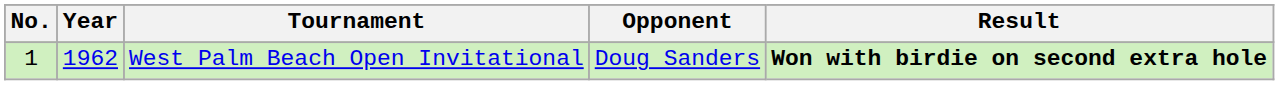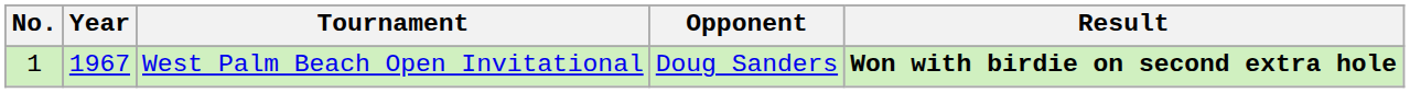West Palm Beach Open Invitational | Year: 1962 -> 1967
